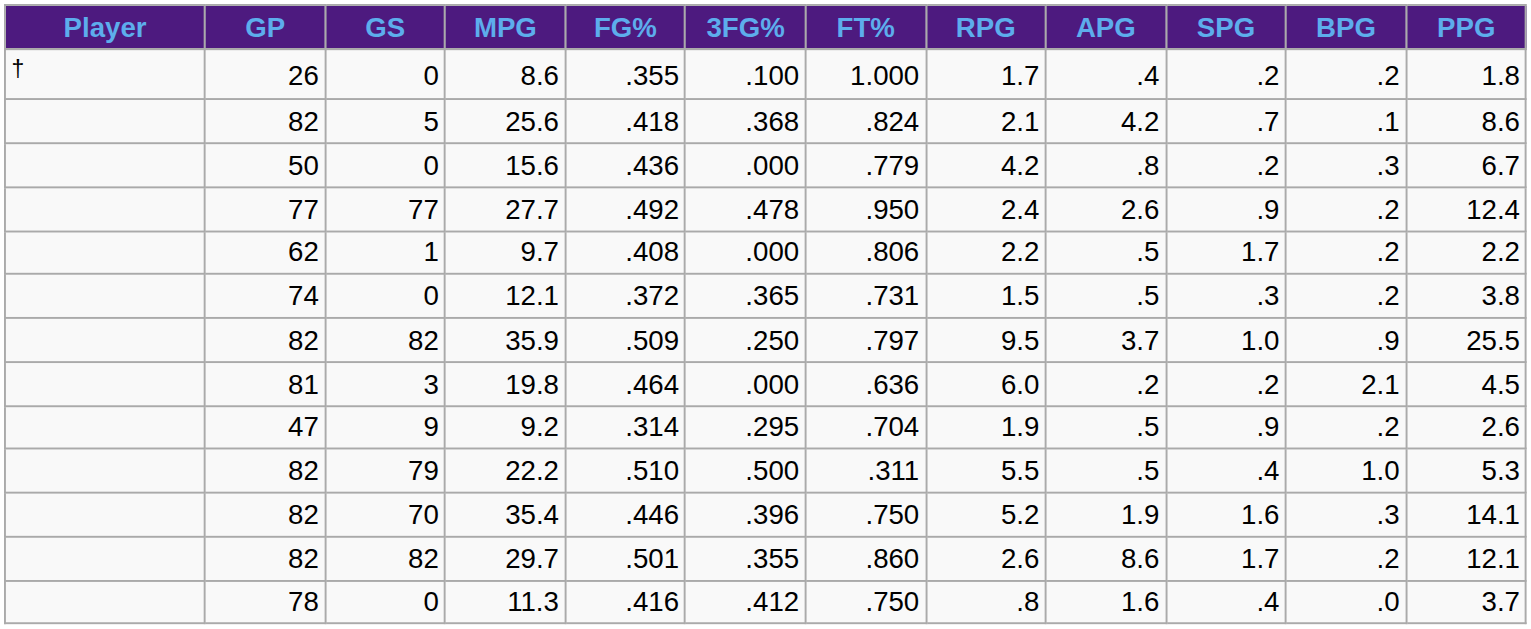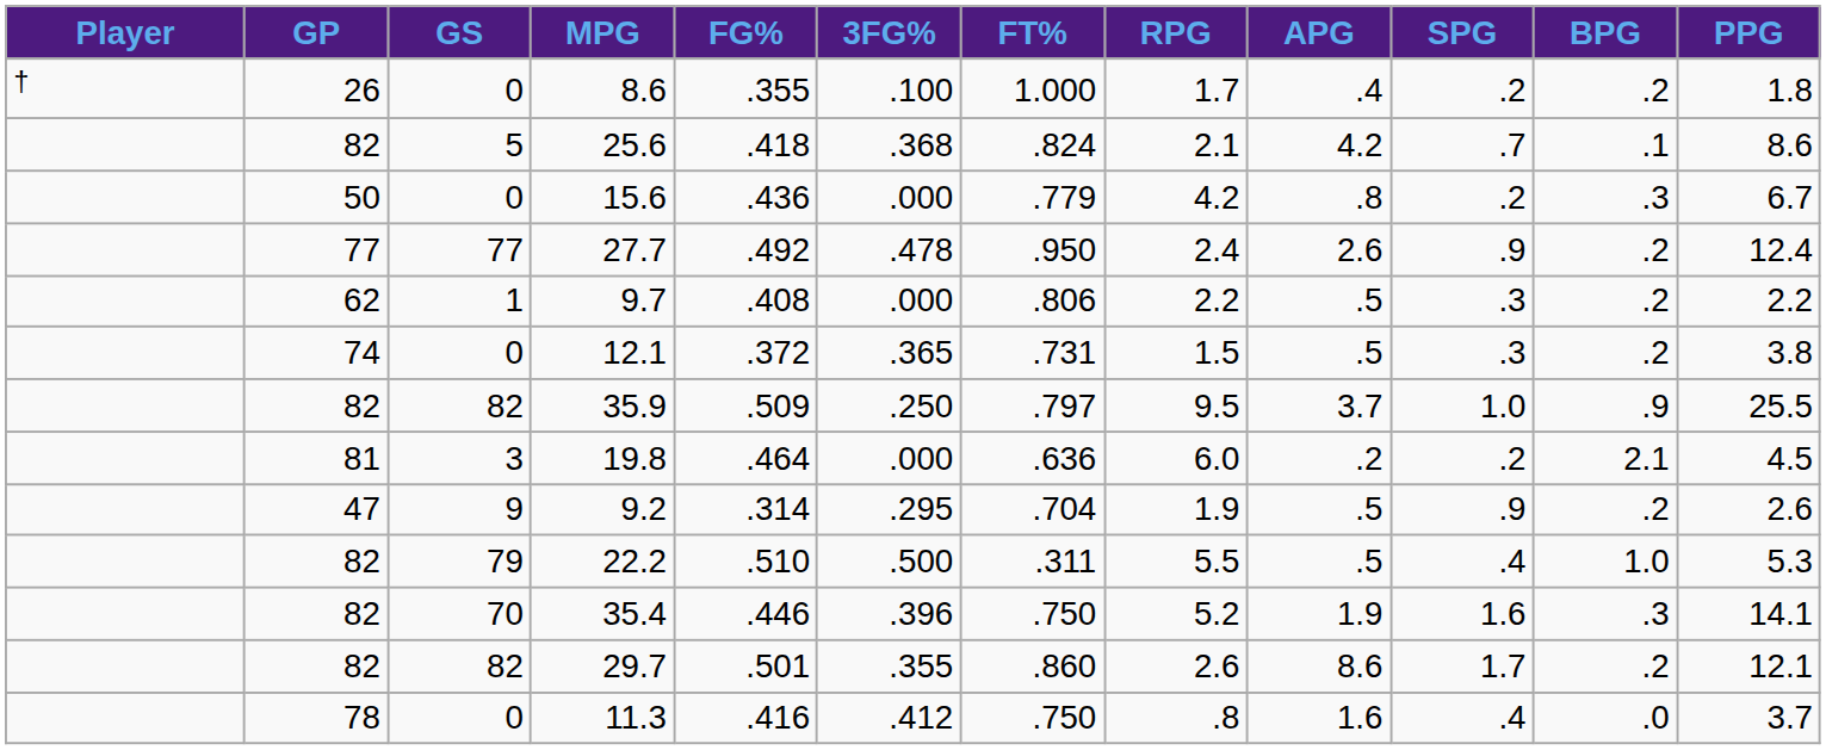9.7 | SPG: 1.7 -> .3
